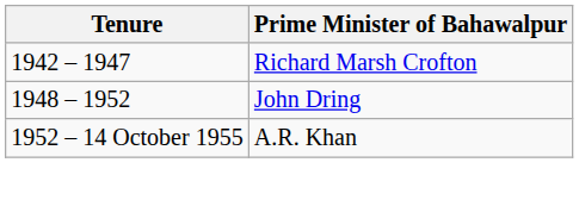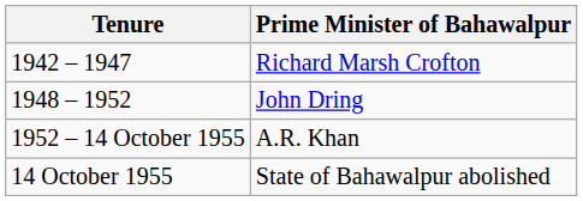+ row: 14 October 1955 | State of Bahawalpur abolished
